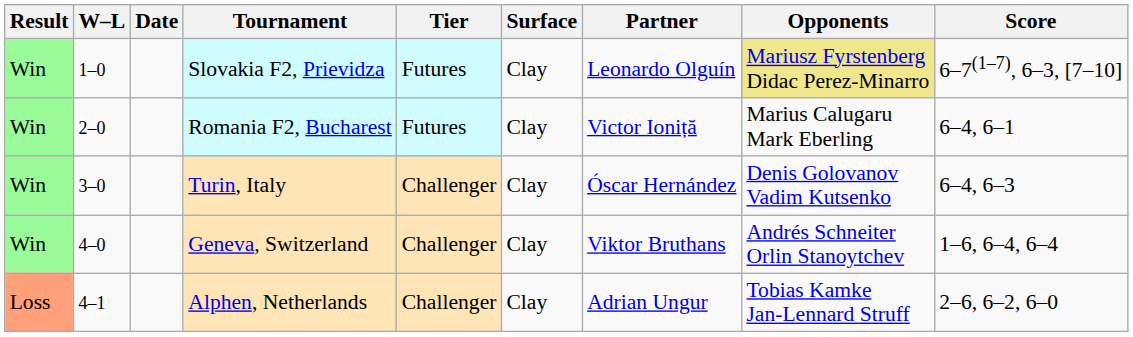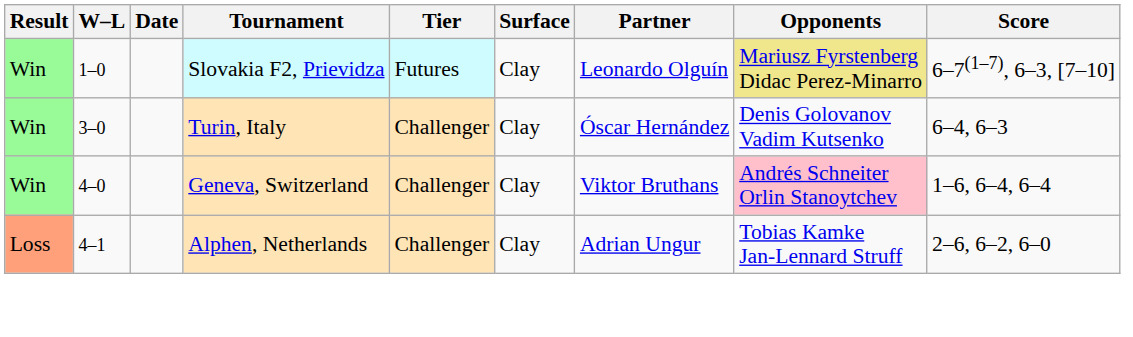- row: Win | 2–0 | Romania F2, Bucharest | Futures | Clay | Victor Ioniță | Marius Calugaru Mark Eberling | 6–4, 6–1
Geneva, Switzerland | Opponents: no background -> pink background
